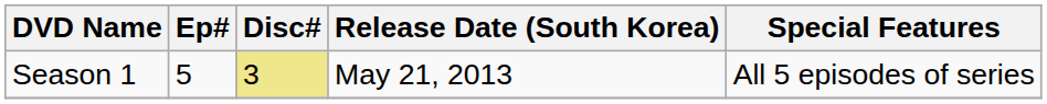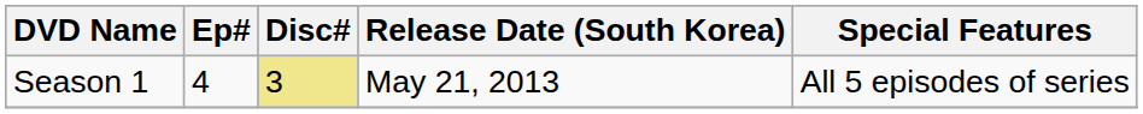Season 1 | Ep#: 5 -> 4
